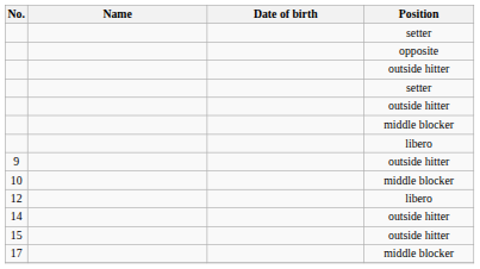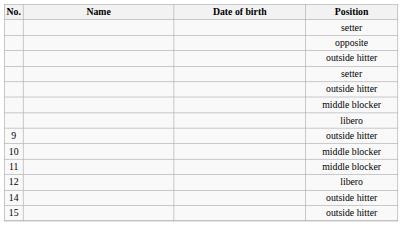+ row: 11 | middle blocker
- row: 17 | middle blocker
